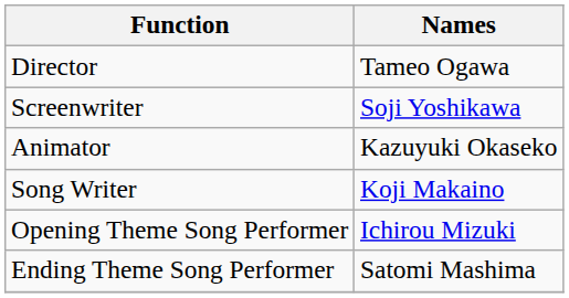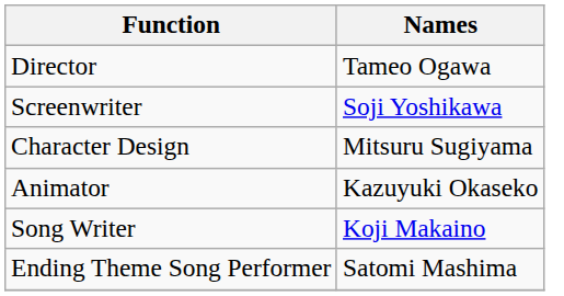+ row: Character Design | Mitsuru Sugiyama
- row: Opening Theme Song Performer | Ichirou Mizuki
